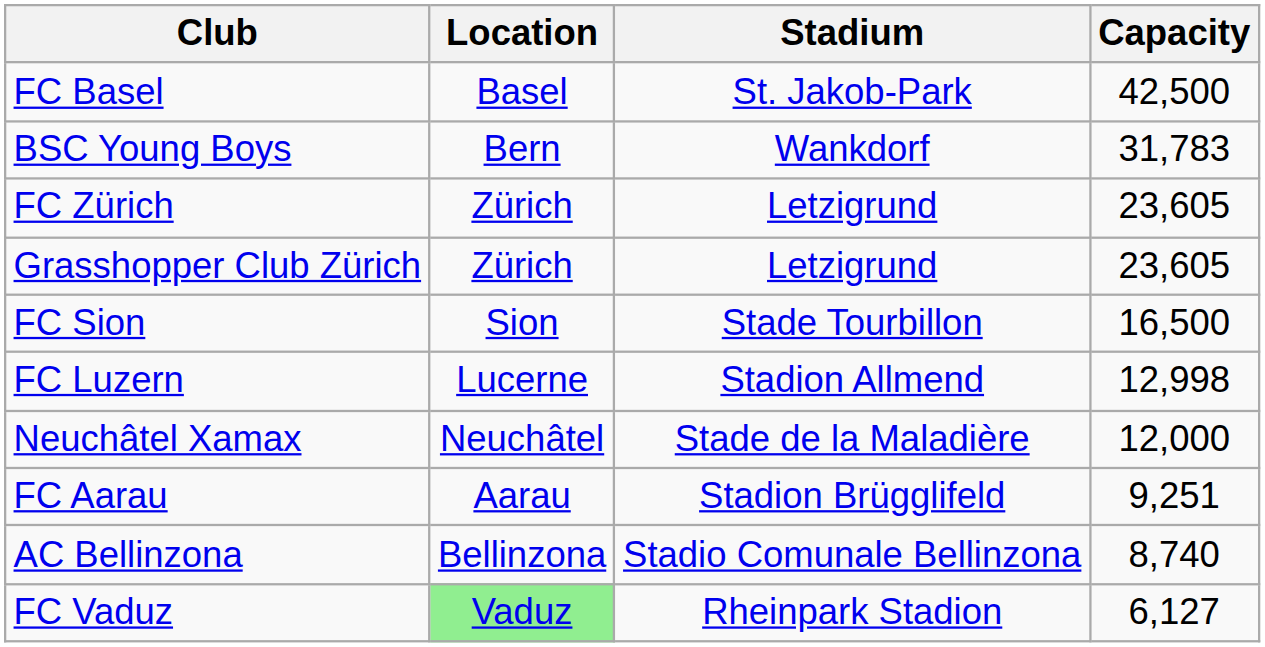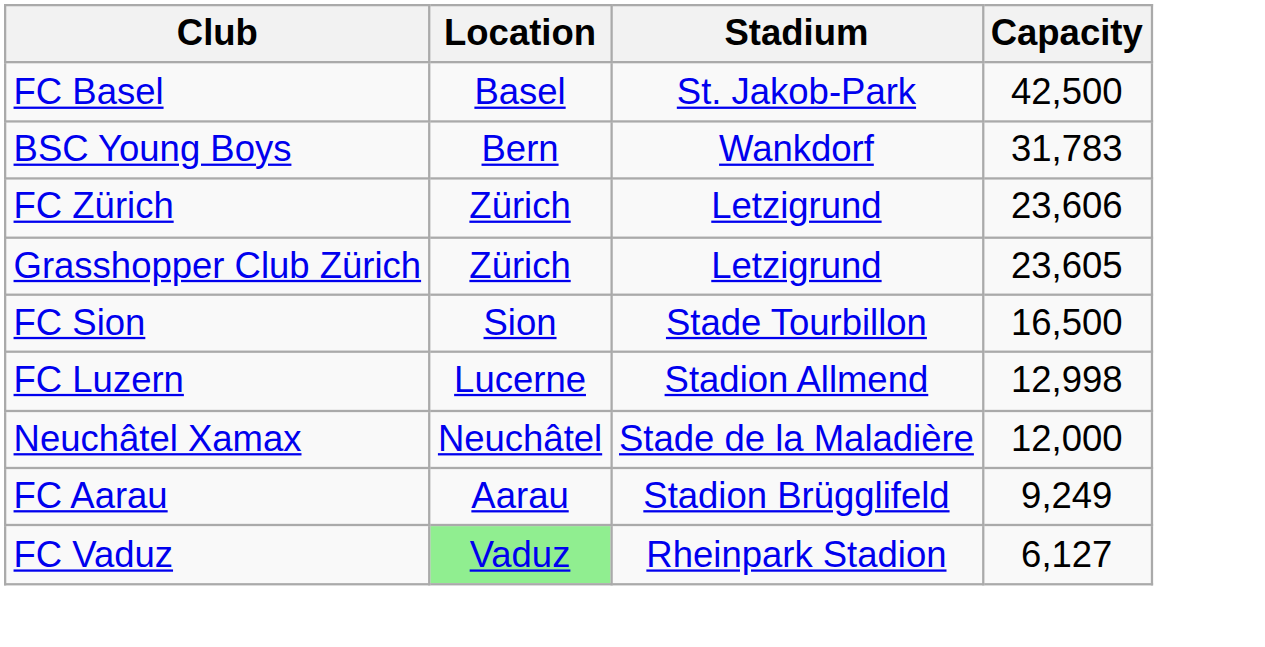FC Zürich | Capacity: 23,605 -> 23,606
FC Aarau | Capacity: 9,251 -> 9,249
- row: AC Bellinzona | Bellinzona | Stadio Comunale Bellinzona | 8,740
